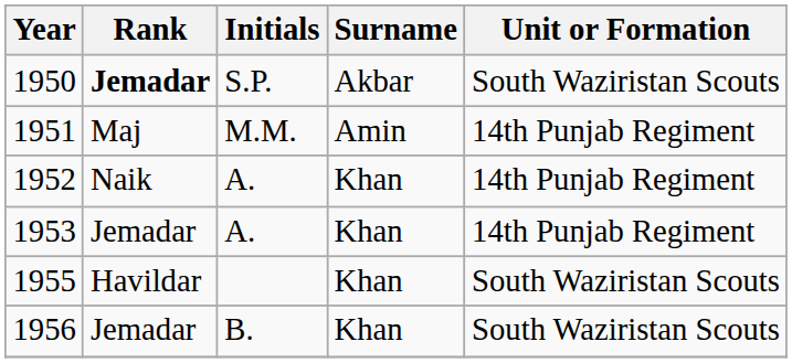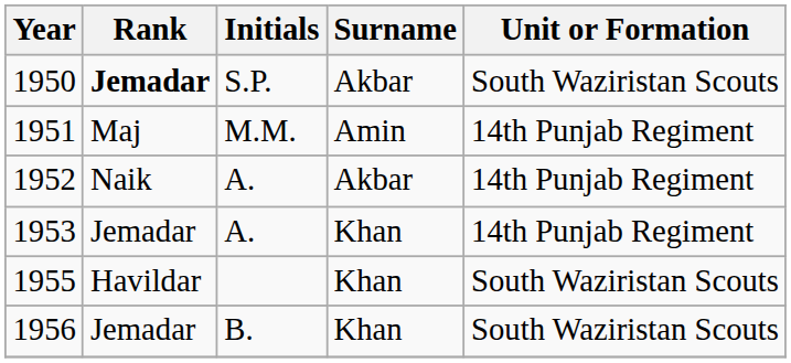1952 | Surname: Khan -> Akbar
